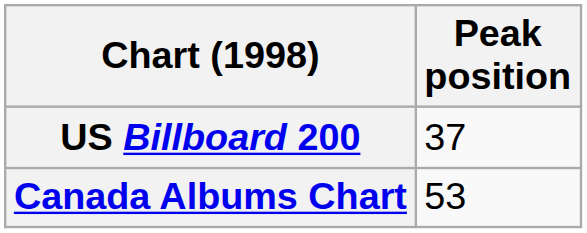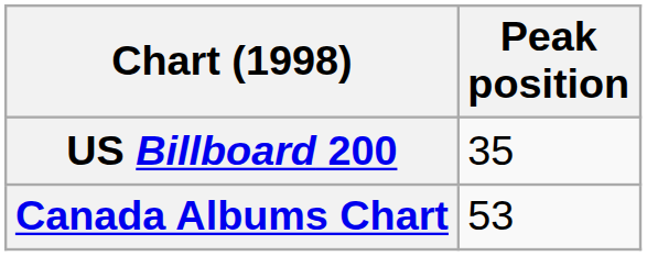US Billboard 200 | Peak position: 37 -> 35
